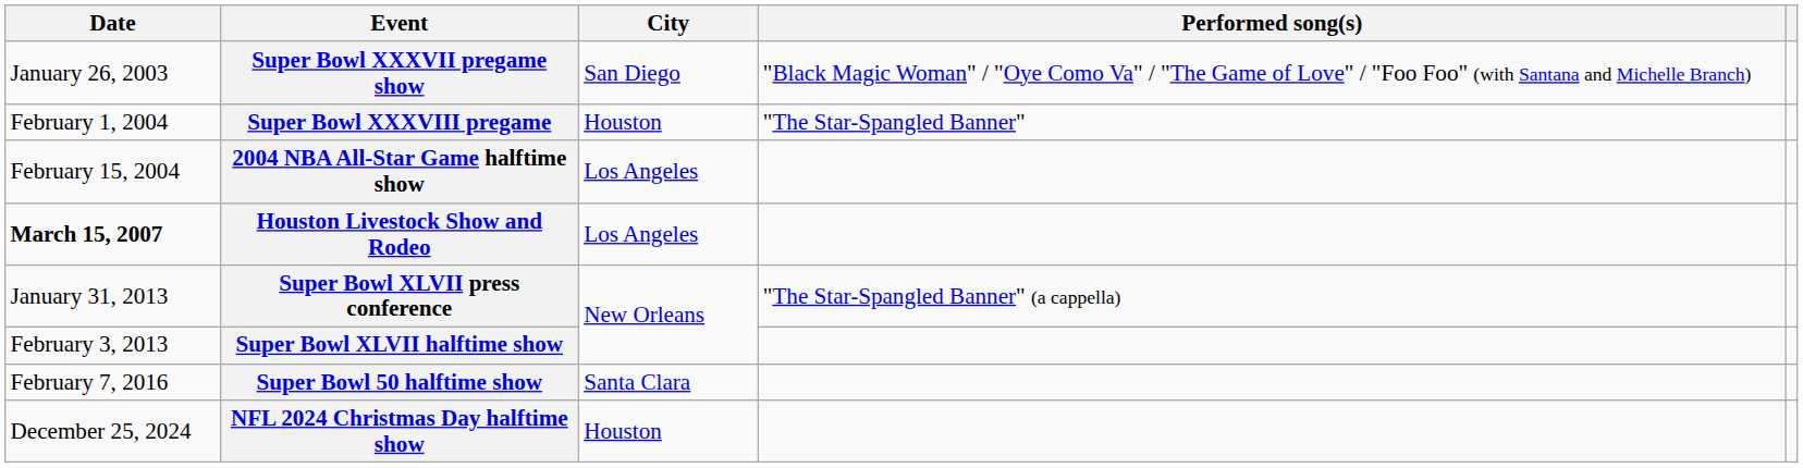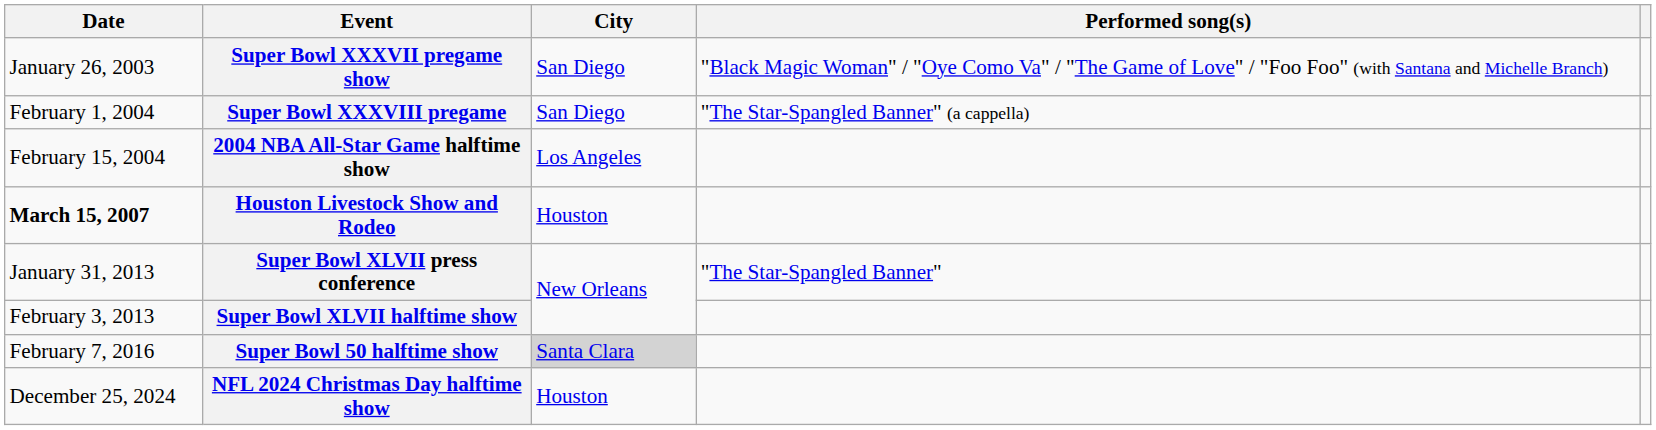Super Bowl XXXVIII pregame | City: Houston -> San Diego
Super Bowl XXXVIII pregame | Performed song(s): "The Star-Spangled Banner" -> "The Star-Spangled Banner" (a cappella)
Houston Livestock Show and Rodeo | City: Los Angeles -> Houston
Super Bowl XLVII press conference | Performed song(s): "The Star-Spangled Banner" (a cappella) -> "The Star-Spangled Banner"
Super Bowl 50 halftime show | City: no background -> lightgrey background
